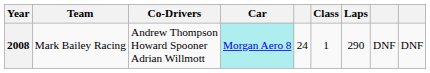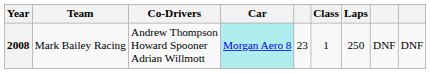2008 | column 5: 24 -> 23
2008 | Laps: 290 -> 250
